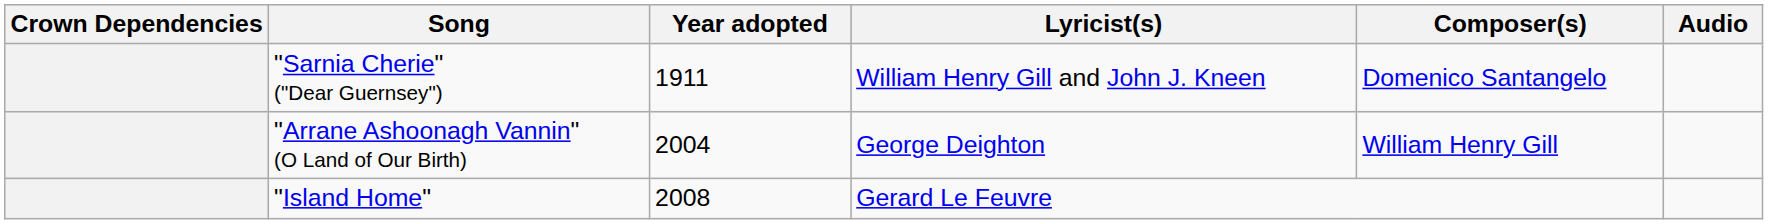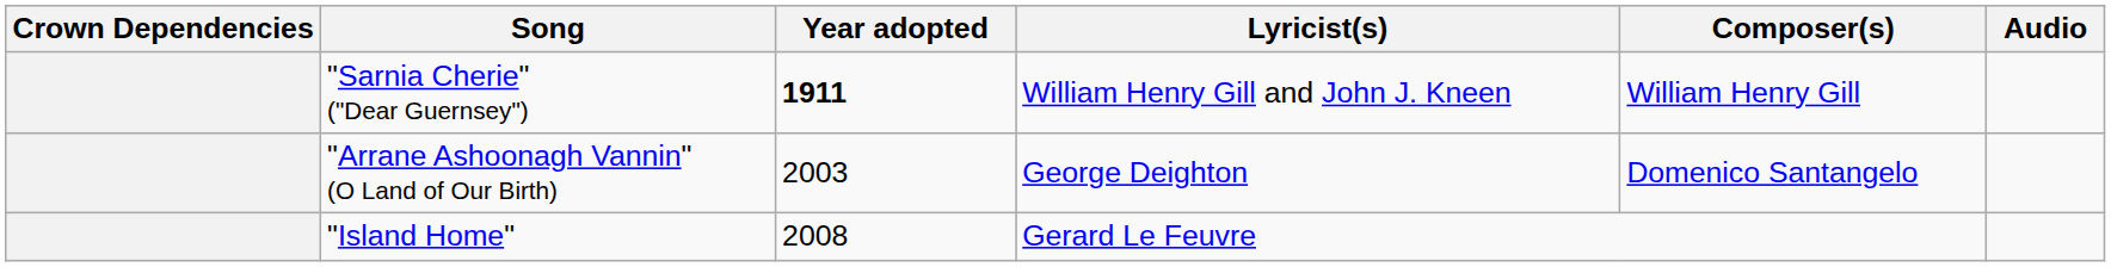"Sarnia Cherie" ("Dear Guernsey") | Year adopted: normal -> bold
"Sarnia Cherie" ("Dear Guernsey") | Composer(s): Domenico Santangelo -> William Henry Gill
"Arrane Ashoonagh Vannin" (O Land of Our Birth) | Year adopted: 2004 -> 2003
"Arrane Ashoonagh Vannin" (O Land of Our Birth) | Composer(s): William Henry Gill -> Domenico Santangelo
